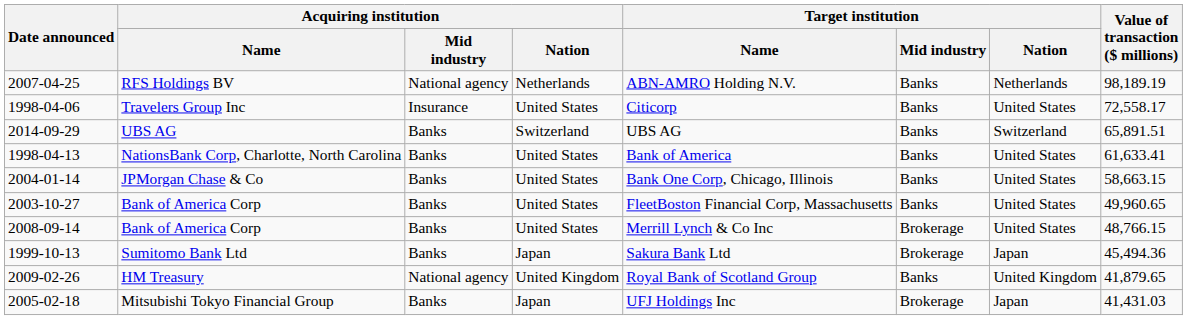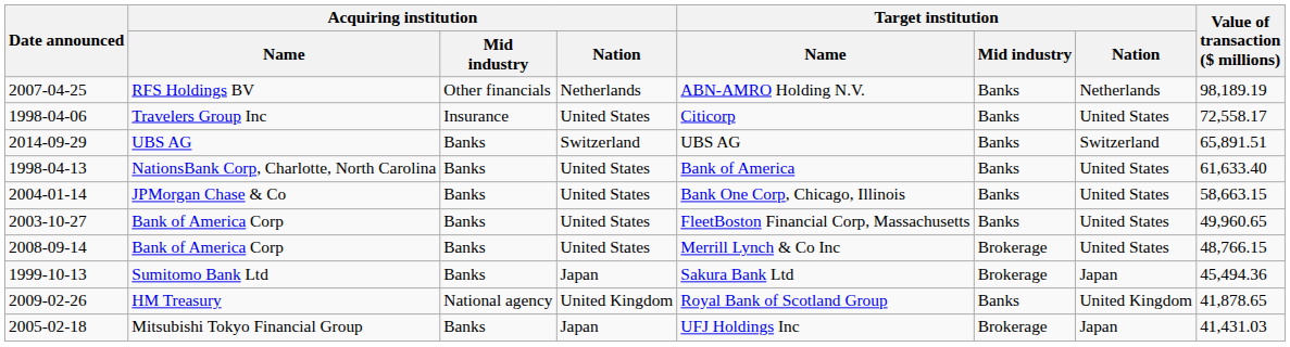RFS Holdings BV | Acquiring institution / Mid industry: National agency -> Other financials
NationsBank Corp, Charlotte, North Carolina | Value of transaction ($ millions): 61,633.41 -> 61,633.40
HM Treasury | Value of transaction ($ millions): 41,879.65 -> 41,878.65
